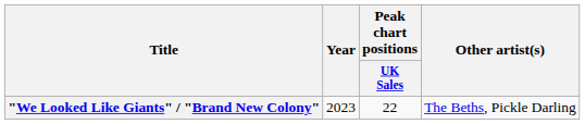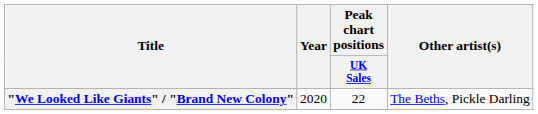"We Looked Like Giants" / "Brand New Colony" | Year: 2023 -> 2020
